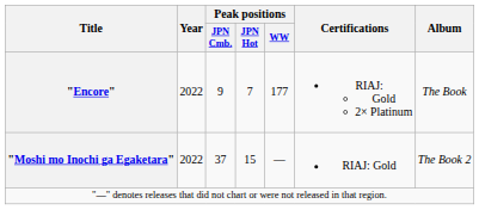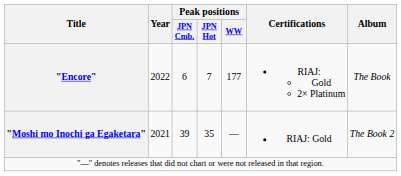"Encore" | Peak positions / JPN Cmb.: 9 -> 6
"Moshi mo Inochi ga Egaketara" | Year: 2022 -> 2021
"Moshi mo Inochi ga Egaketara" | Peak positions / JPN Cmb.: 37 -> 39
"Moshi mo Inochi ga Egaketara" | Peak positions / JPN Hot: 15 -> 35
